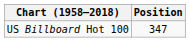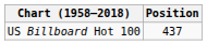US Billboard Hot 100 | Position: 347 -> 437
